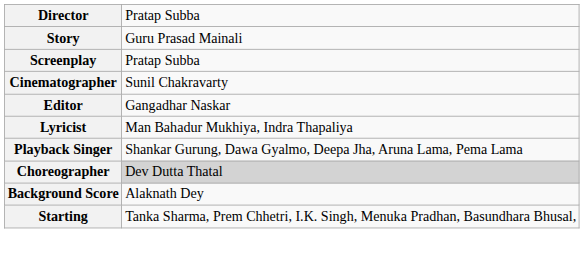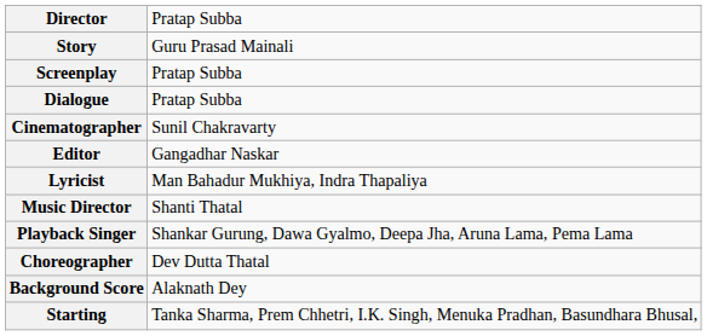+ row: Dialogue | Pratap Subba
+ row: Music Director | Shanti Thatal
Choreographer | column 2: lightgrey background -> no background
